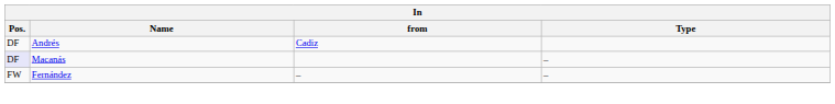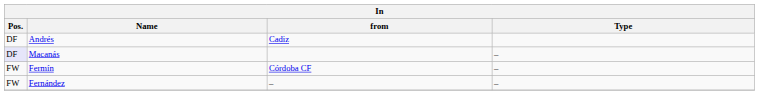+ row: FW | Fermín | Córdoba CF | –
